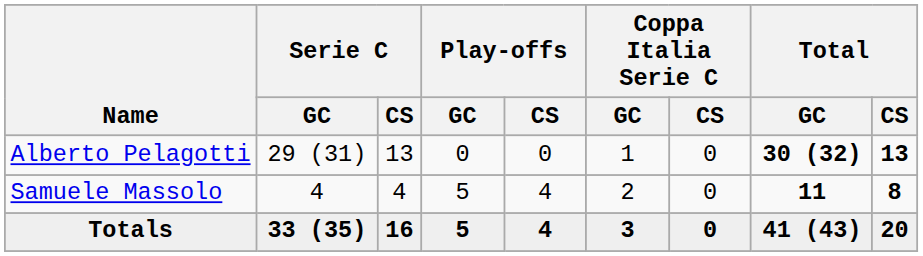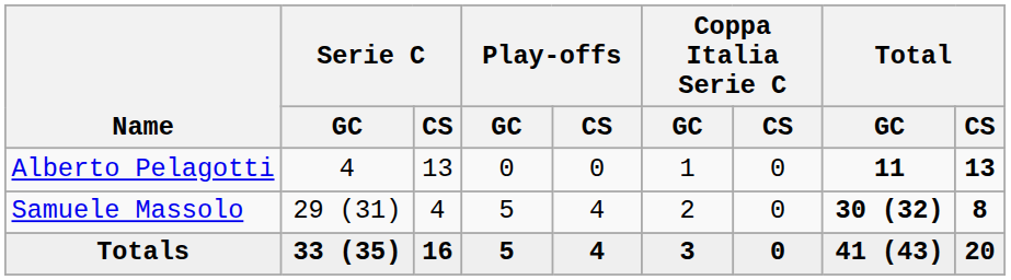Alberto Pelagotti | Serie C / GC: 29 (31) -> 4
Alberto Pelagotti | Total / GC: 30 (32) -> 11
Samuele Massolo | Serie C / GC: 4 -> 29 (31)
Samuele Massolo | Total / GC: 11 -> 30 (32)
